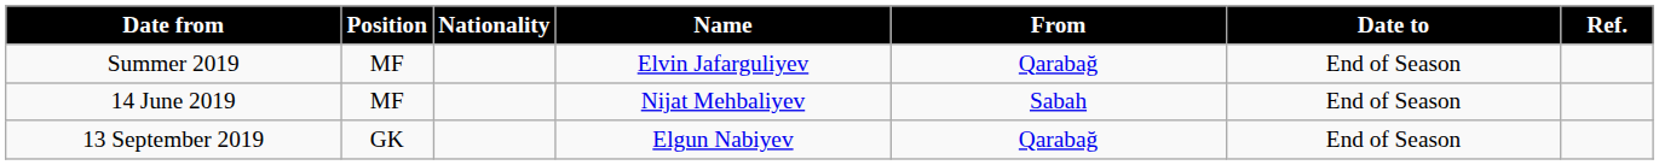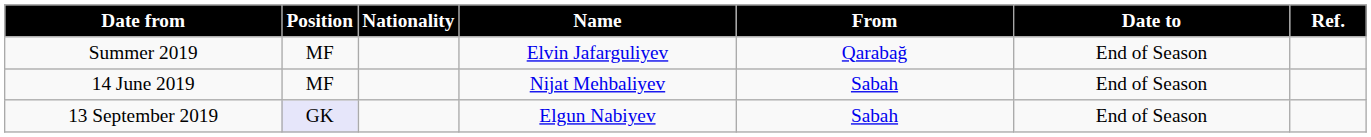13 September 2019 | Position: no background -> lavender background
13 September 2019 | From: Qarabağ -> Sabah
